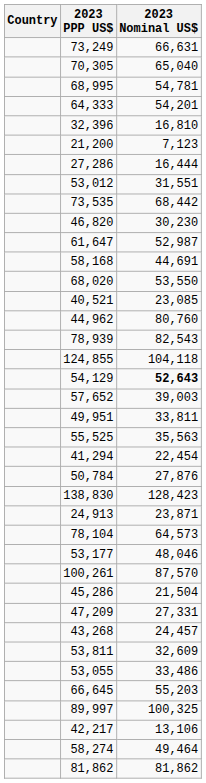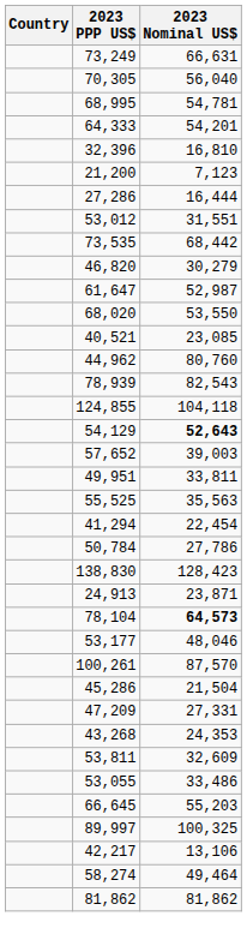70,305 | 2023 Nominal US$: 65,040 -> 56,040
46,820 | 2023 Nominal US$: 30,230 -> 30,279
- row: 58,168 | 44,691
50,784 | 2023 Nominal US$: 27,876 -> 27,786
78,104 | 2023 Nominal US$: normal -> bold
43,268 | 2023 Nominal US$: 24,457 -> 24,353
